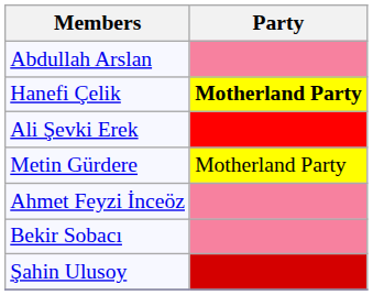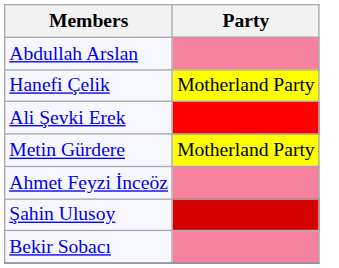Hanefi Çelik | Party: bold -> normal
rows swapped: Bekir Sobacı <-> Şahin Ulusoy
